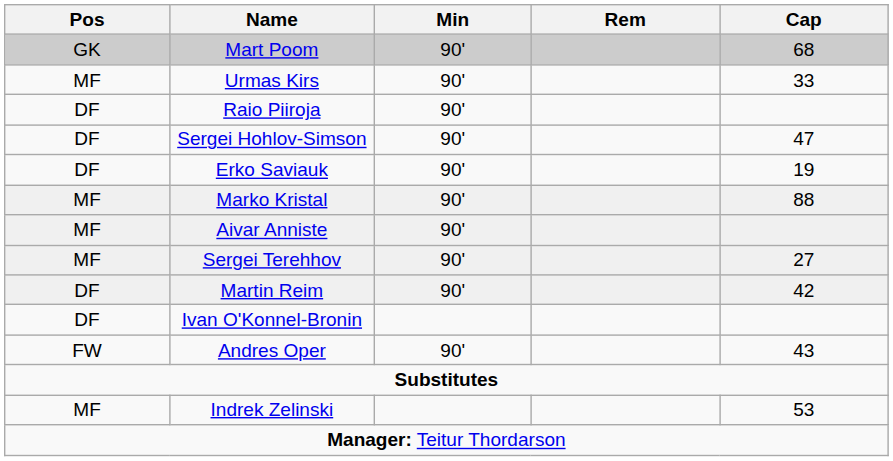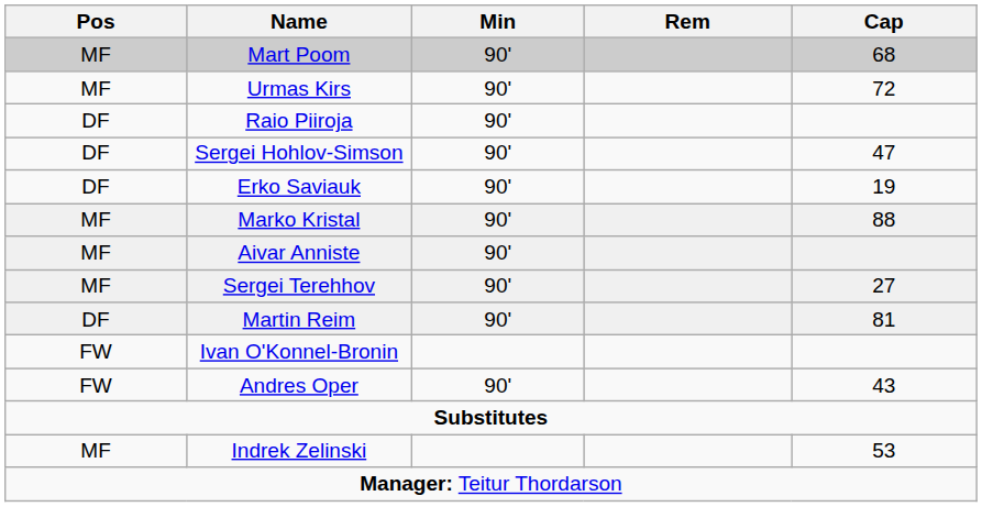Mart Poom | Pos: GK -> MF
Urmas Kirs | Cap: 33 -> 72
Martin Reim | Cap: 42 -> 81
Ivan O'Konnel-Bronin | Pos: DF -> FW
